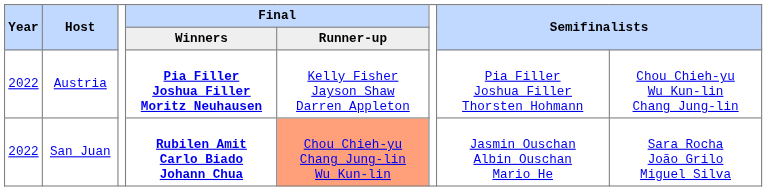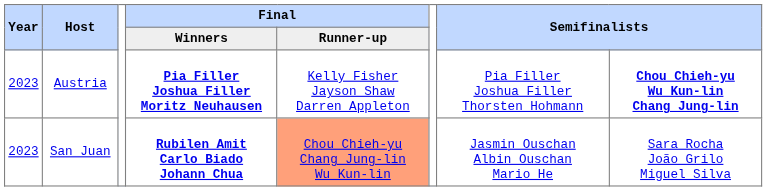Austria | Year: 2022 -> 2023
Austria | column 8: normal -> bold
San Juan | Year: 2022 -> 2023
